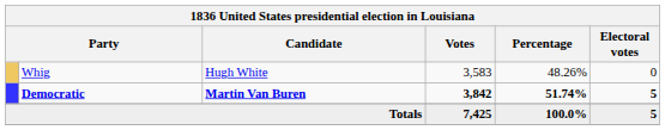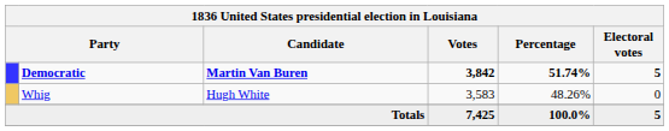rows swapped: Democratic <-> Whig
